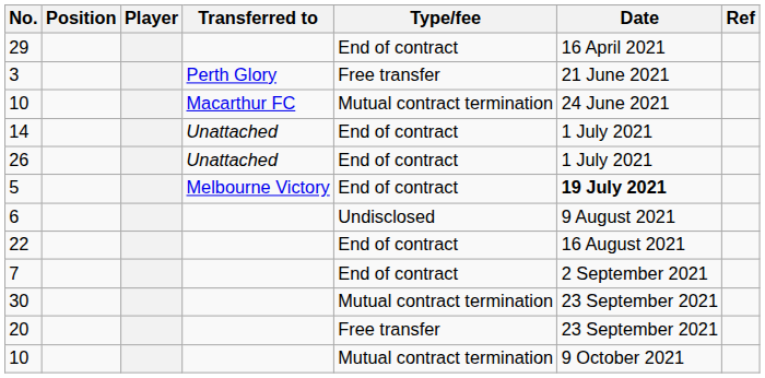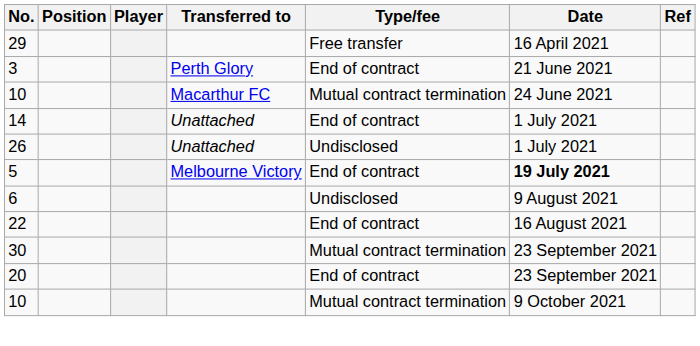29 | Type/fee: End of contract -> Free transfer
3 | Type/fee: Free transfer -> End of contract
26 | Type/fee: End of contract -> Undisclosed
- row: 7 | End of contract | 2 September 2021
20 | Type/fee: Free transfer -> End of contract
